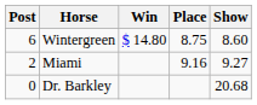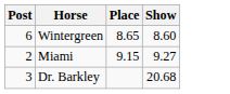- column: Win | $ 14.80
Wintergreen | Place: 8.75 -> 8.65
Miami | Place: 9.16 -> 9.15
Dr. Barkley | Post: 0 -> 3
